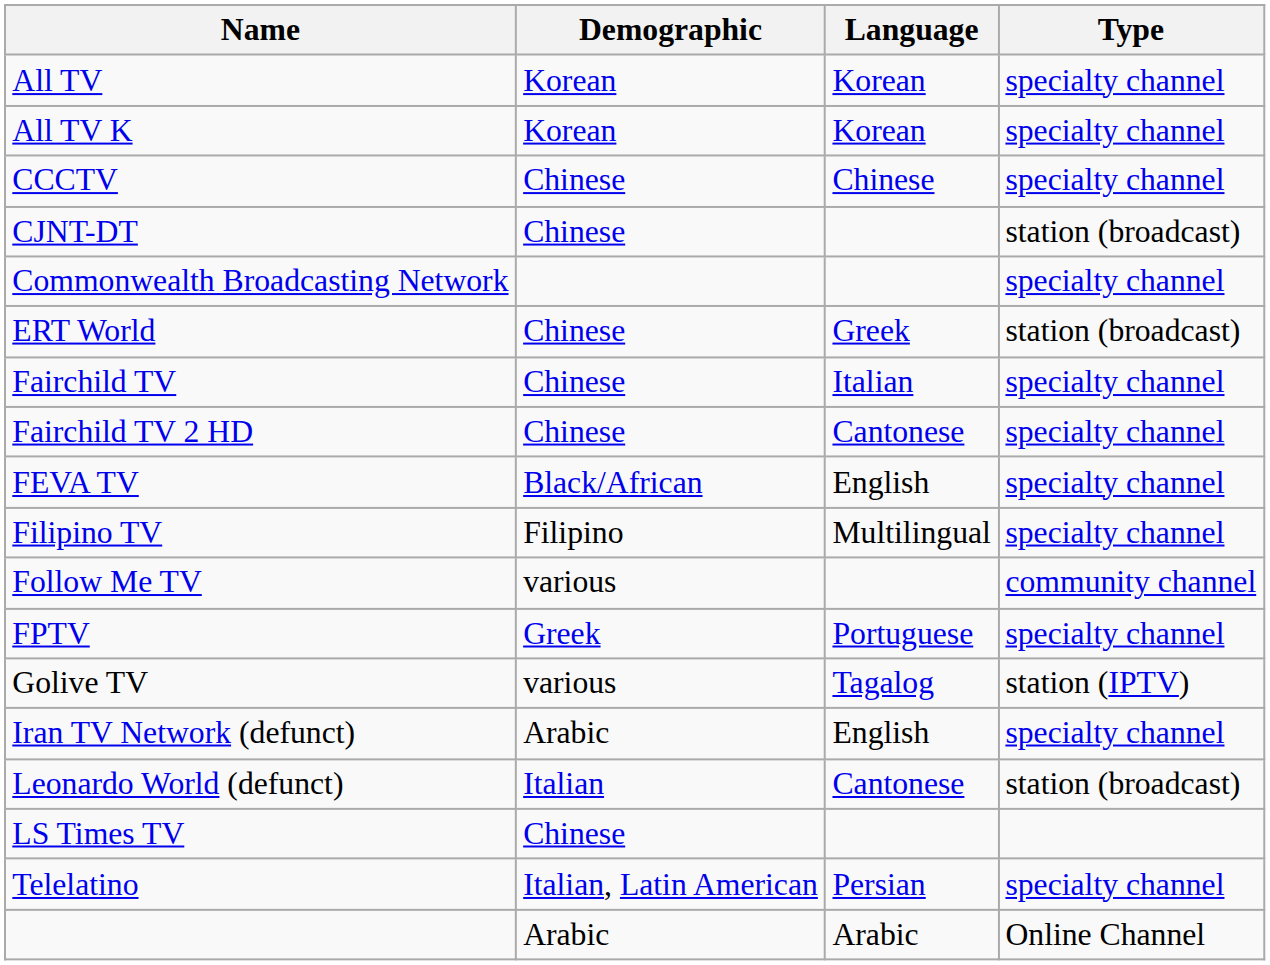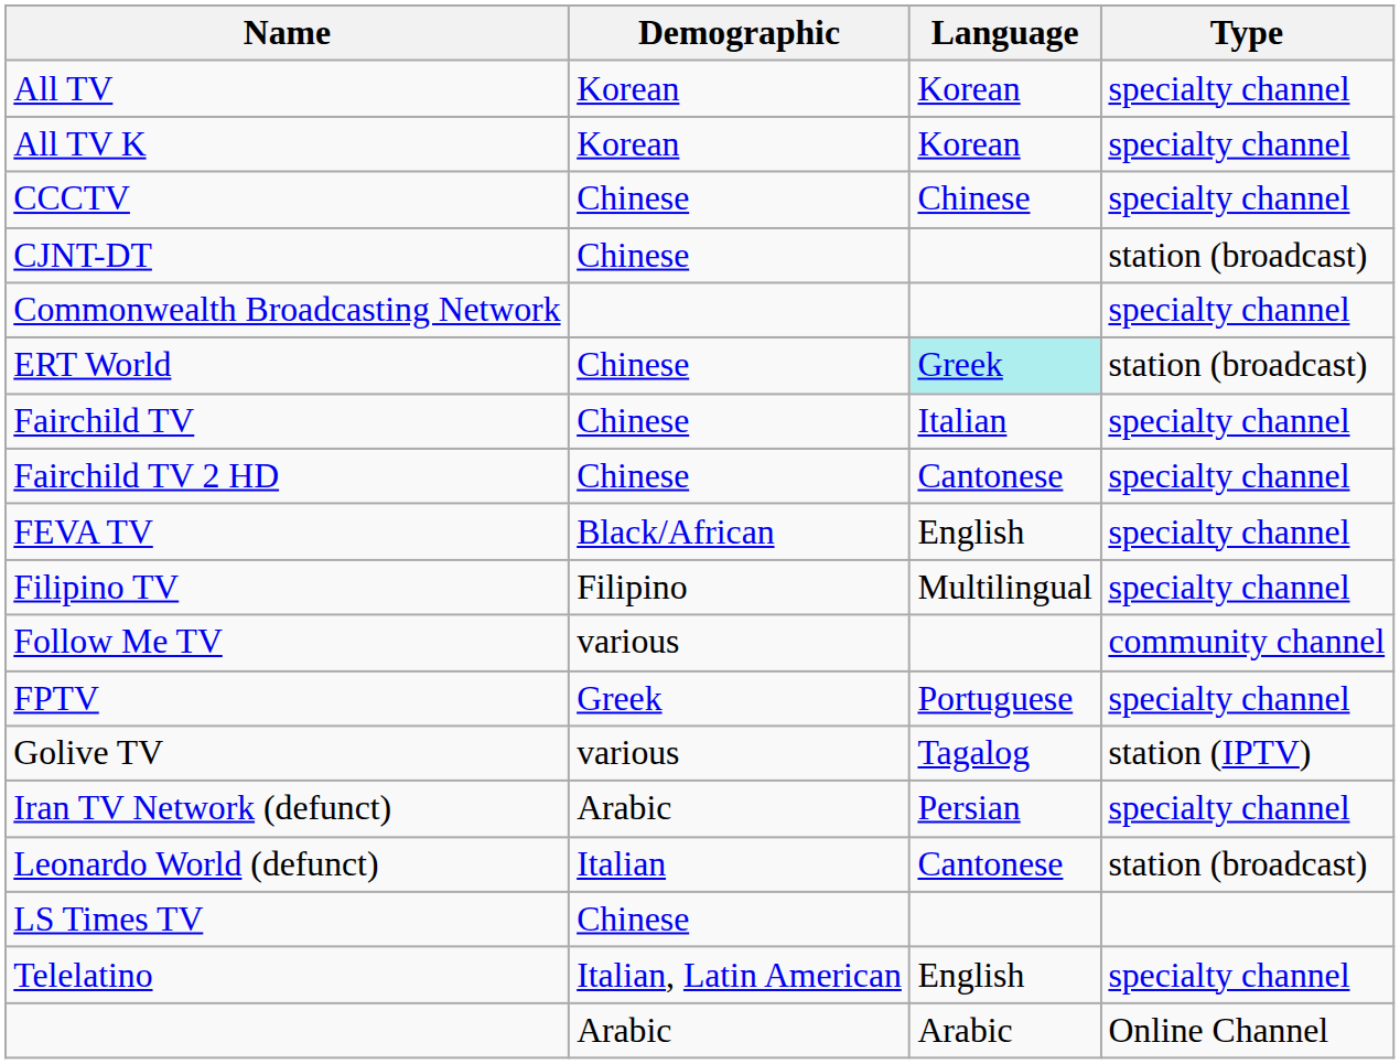ERT World | Language: no background -> paleturquoise background
Iran TV Network (defunct) | Language: English -> Persian
Telelatino | Language: Persian -> English
